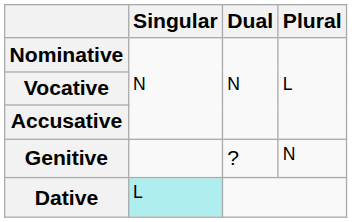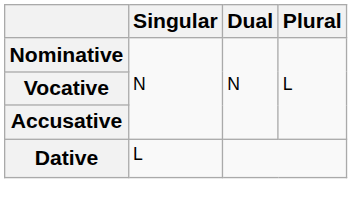- row: Genitive | ? | N
Dative | Singular: paleturquoise background -> no background
